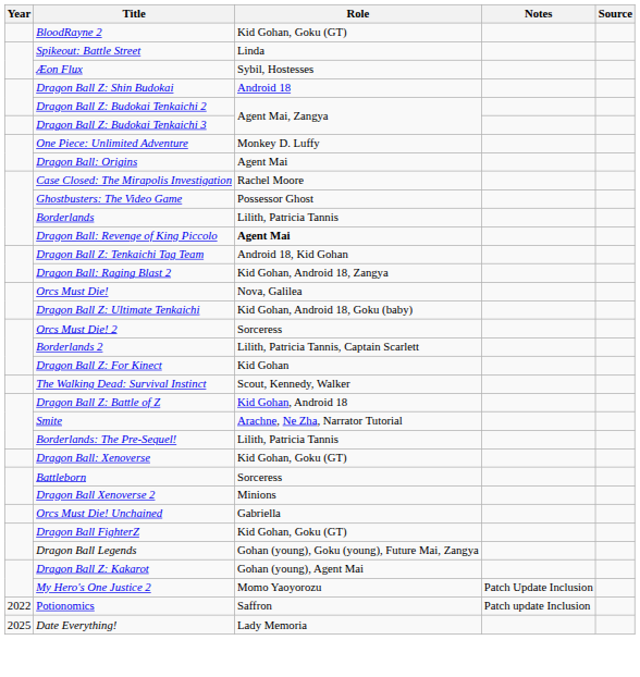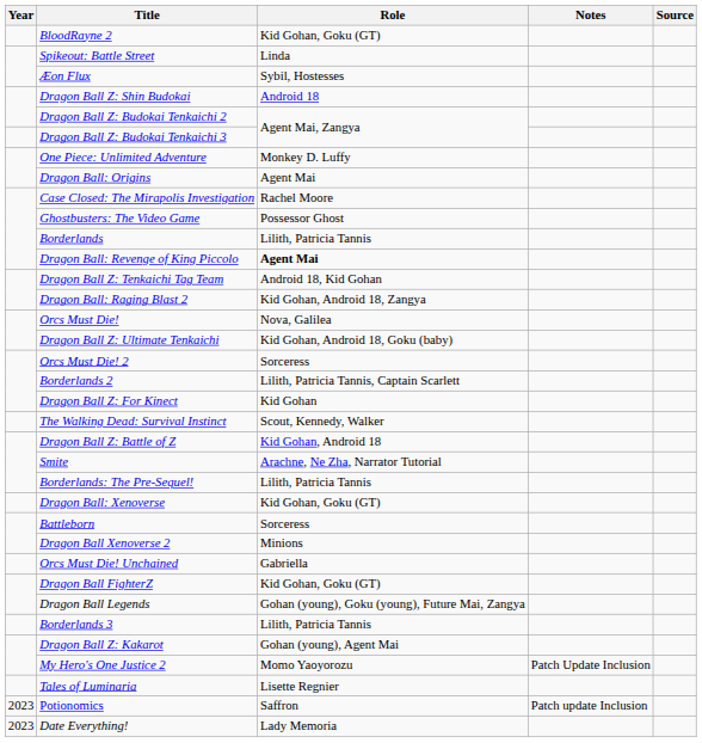+ row: Borderlands 3 | Lilith, Patricia Tannis
+ row: Tales of Luminaria | Lisette Regnier
Potionomics | Year: 2022 -> 2023
Date Everything! | Year: 2025 -> 2023
